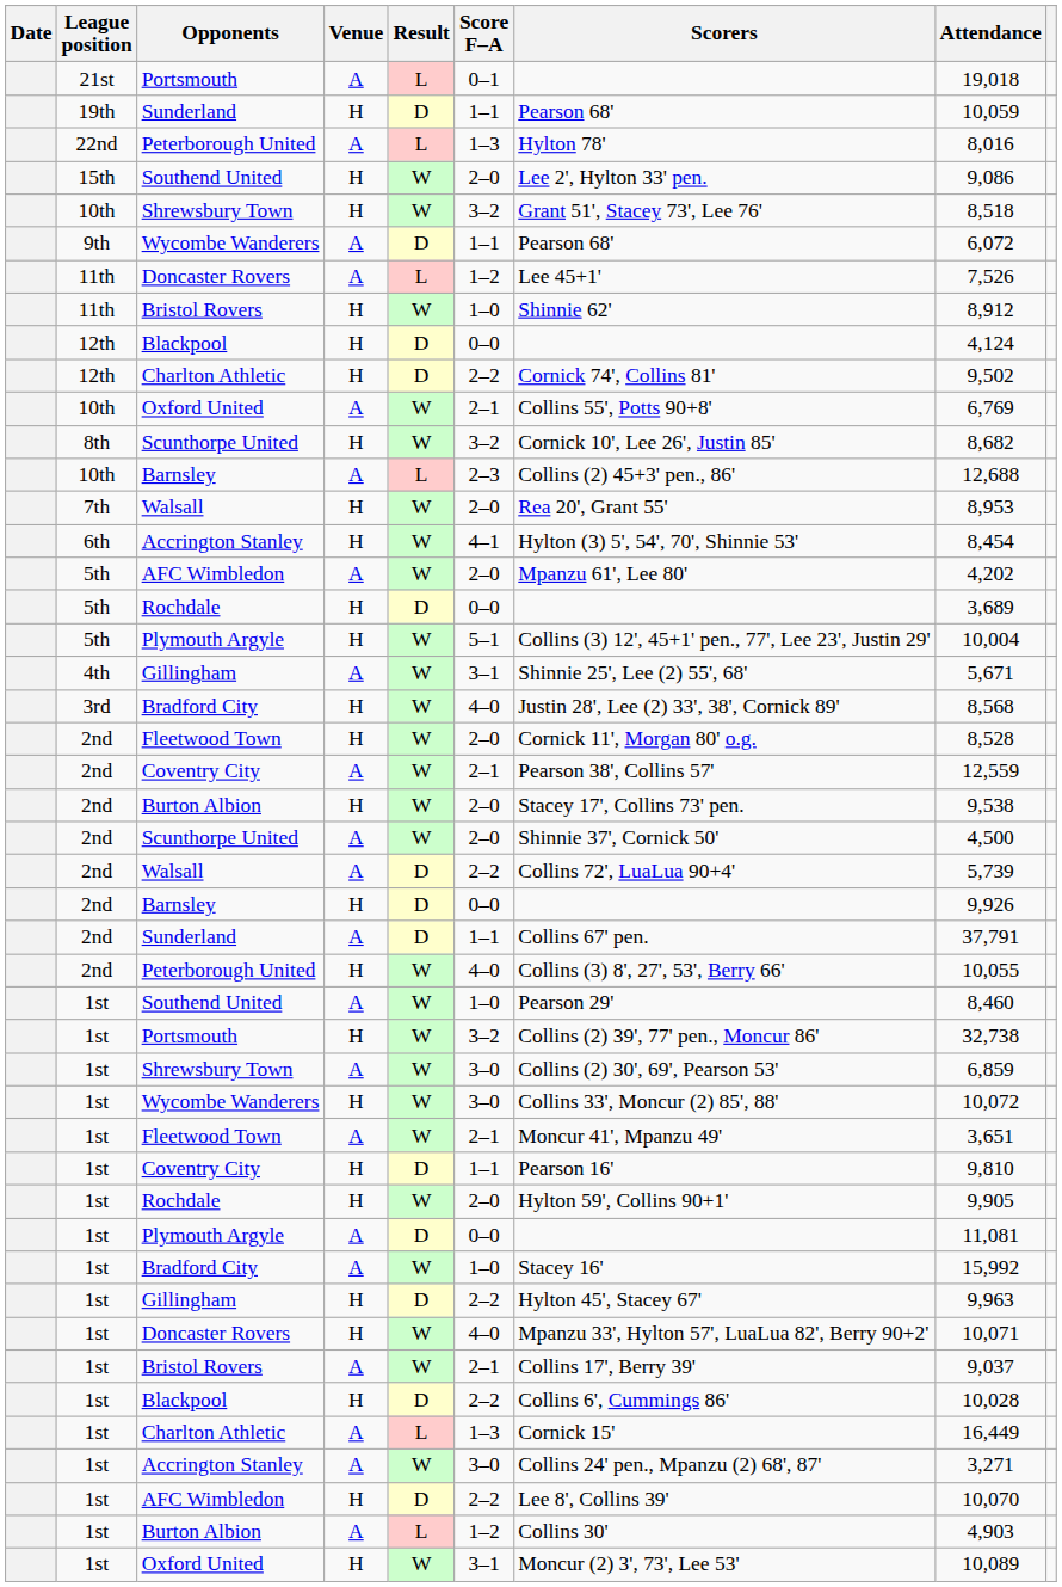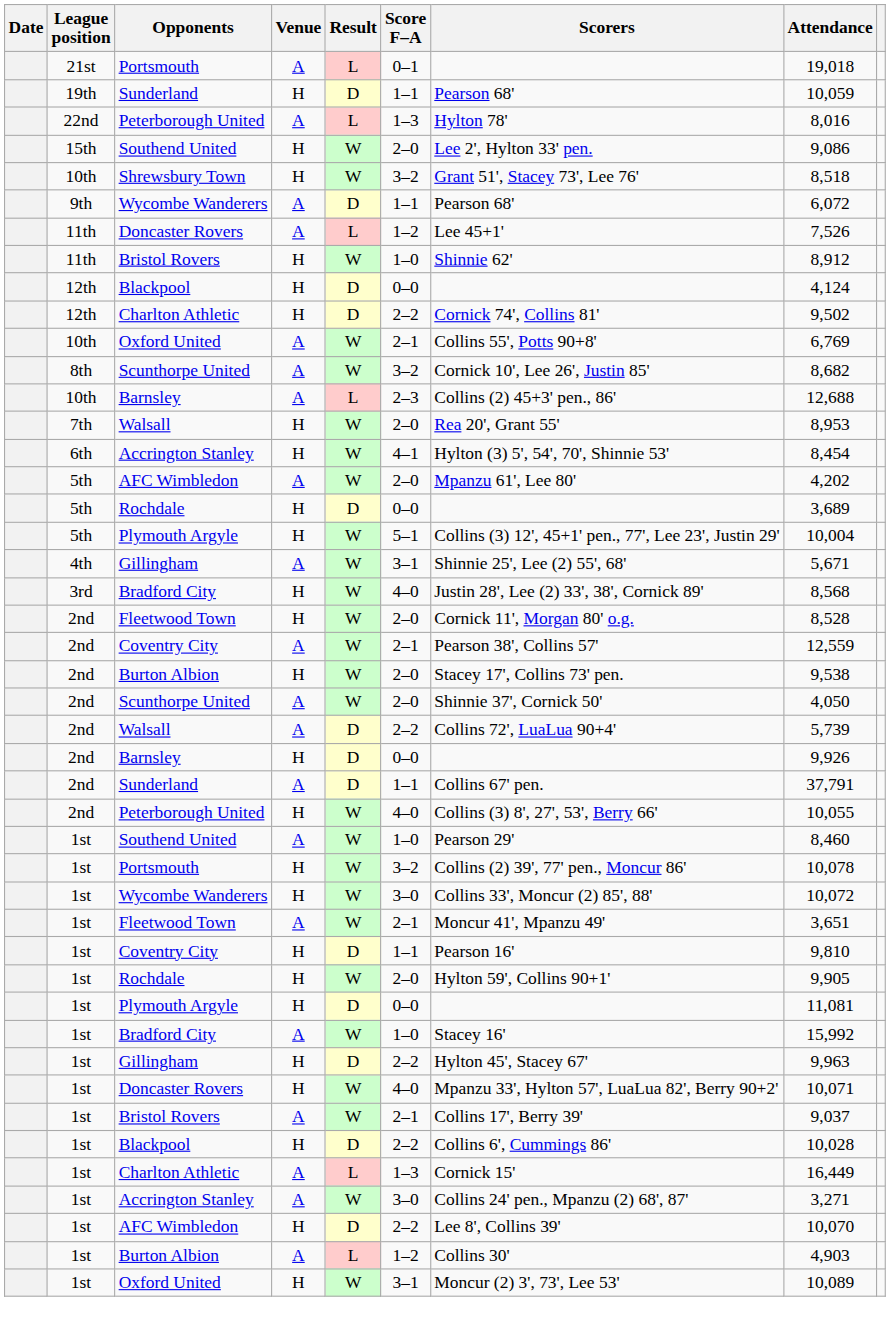8th / Scunthorpe United | Venue: H -> A
2nd / Scunthorpe United | Attendance: 4,500 -> 4,050
1st / Portsmouth | Attendance: 32,738 -> 10,078
- row: 1st | Shrewsbury Town | A | W | 3–0 | Collins (2) 30', 69', Pearson 53' | 6,859
1st / Plymouth Argyle | Venue: A -> H
